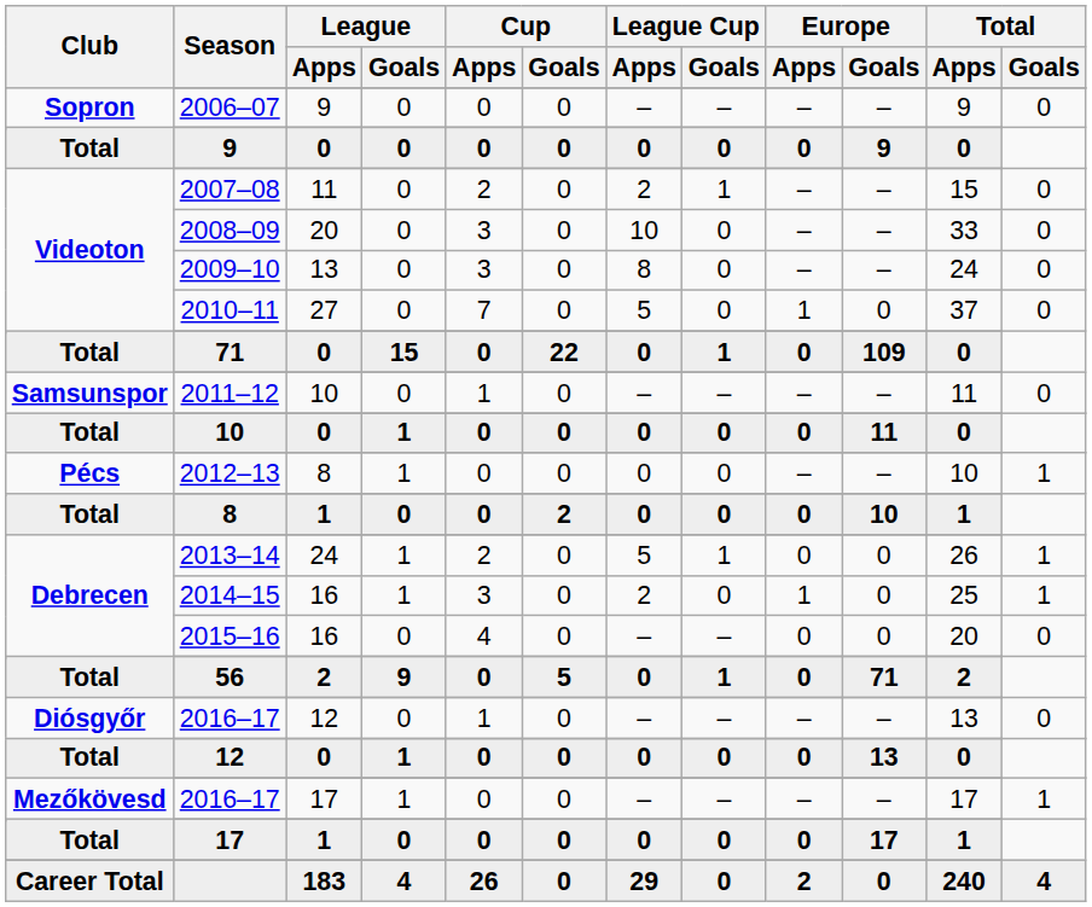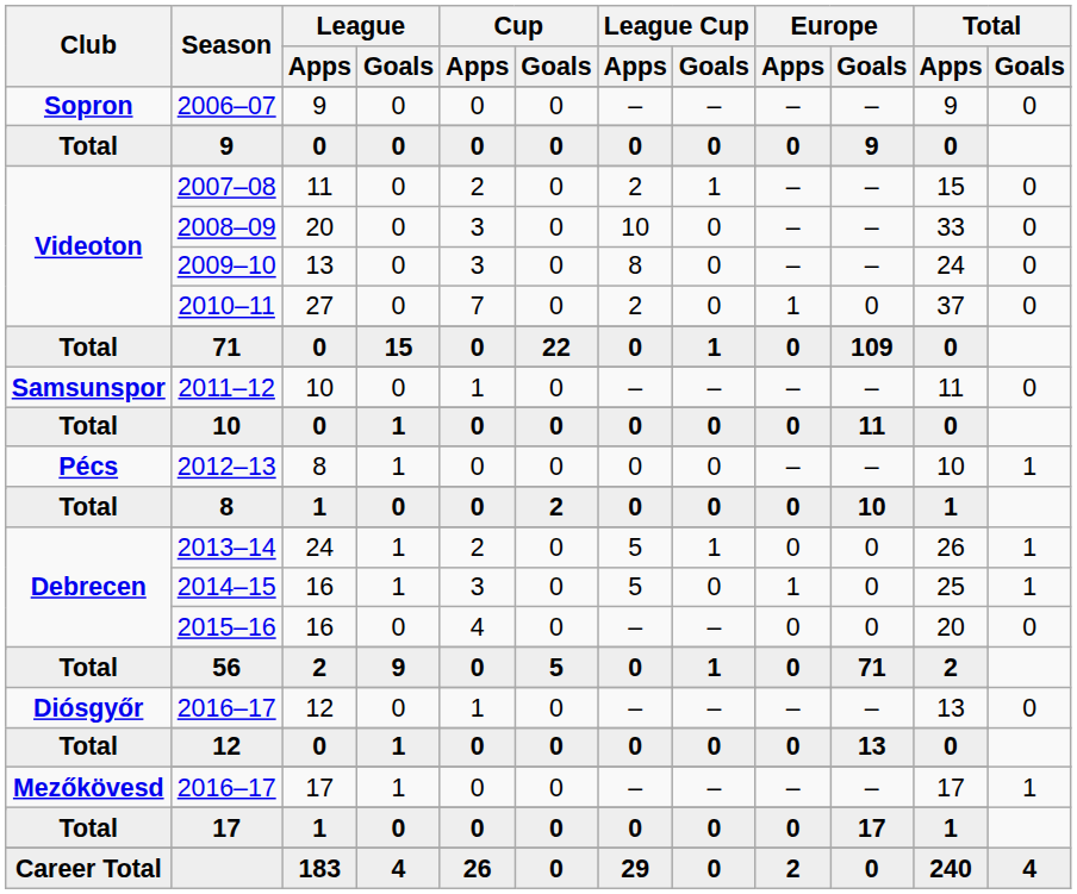2010–11 | League Cup / Apps: 5 -> 2
2014–15 | League Cup / Apps: 2 -> 5
